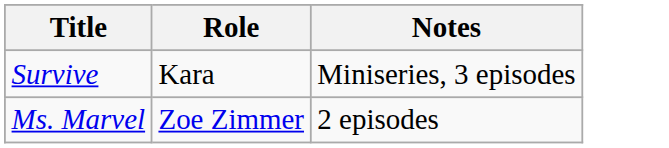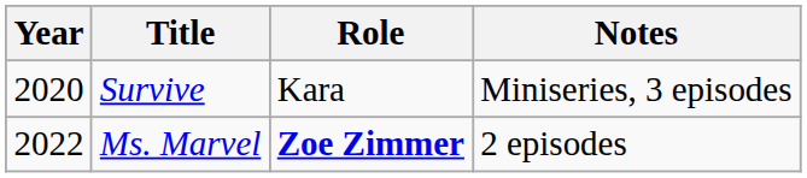+ column: Year | 2020 | 2022
Ms. Marvel | Role: normal -> bold
